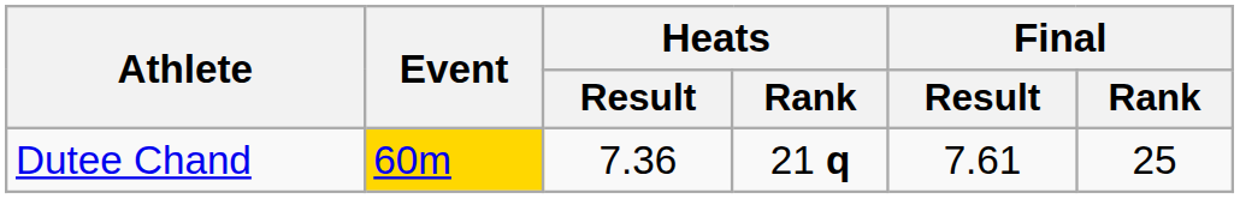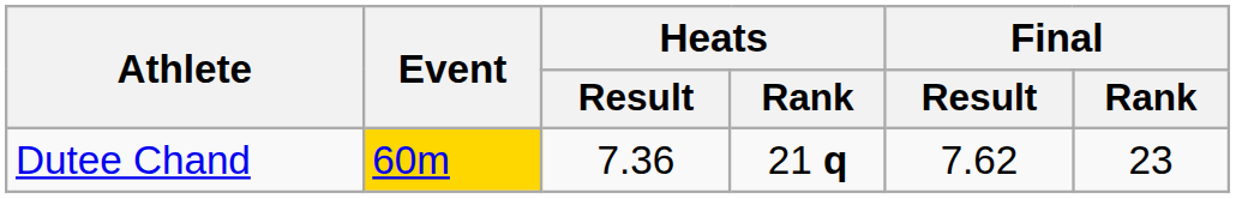Dutee Chand | Final / Result: 7.61 -> 7.62
Dutee Chand | Final / Rank: 25 -> 23
